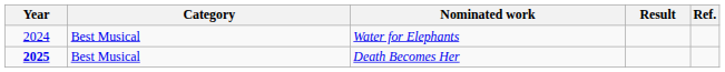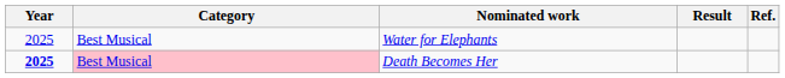Water for Elephants | Year: 2024 -> 2025
Death Becomes Her | Category: no background -> pink background
